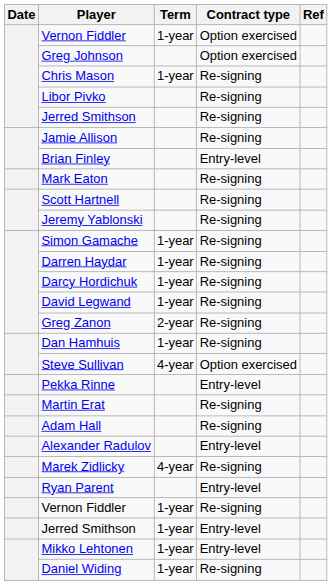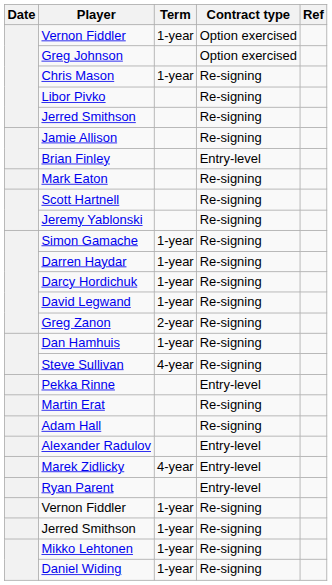Steve Sullivan | Contract type: Option exercised -> Re-signing
Marek Zidlicky | Contract type: Re-signing -> Entry-level
Jerred Smithson / 1-year | Contract type: Entry-level -> Re-signing
Mikko Lehtonen | Contract type: Entry-level -> Re-signing
